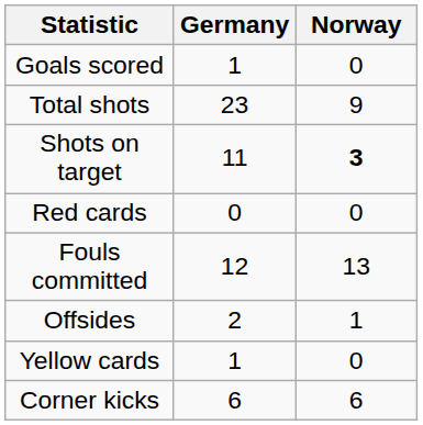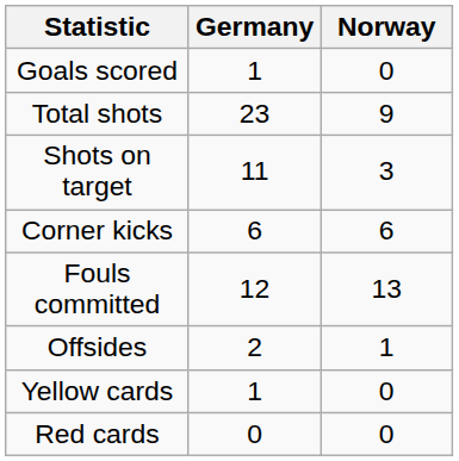Shots on target | Norway: bold -> normal
rows swapped: Corner kicks <-> Red cards
